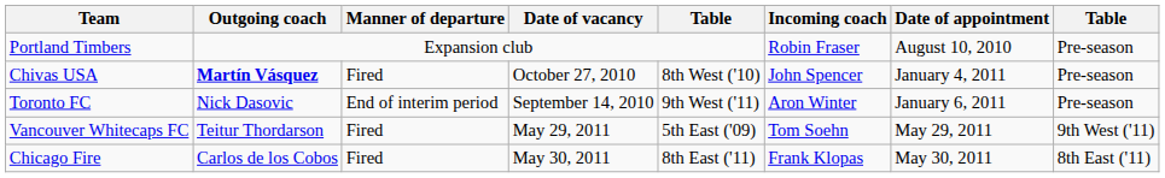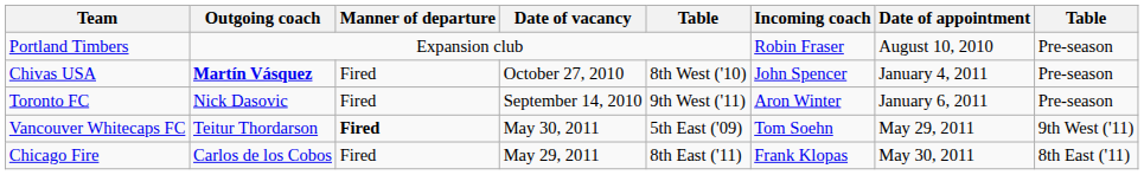Toronto FC | Manner of departure: End of interim period -> Fired
Vancouver Whitecaps FC | Manner of departure: normal -> bold
Vancouver Whitecaps FC | Date of vacancy: May 29, 2011 -> May 30, 2011
Chicago Fire | Date of vacancy: May 30, 2011 -> May 29, 2011
